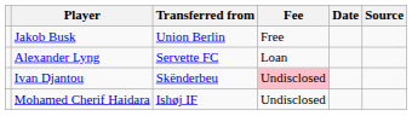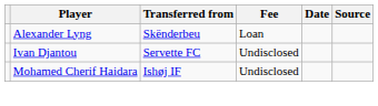- row: Jakob Busk | Union Berlin | Free
Alexander Lyng | Transferred from: Servette FC -> Skënderbeu
Ivan Djantou | Transferred from: Skënderbeu -> Servette FC
Ivan Djantou | Fee: pink background -> no background
